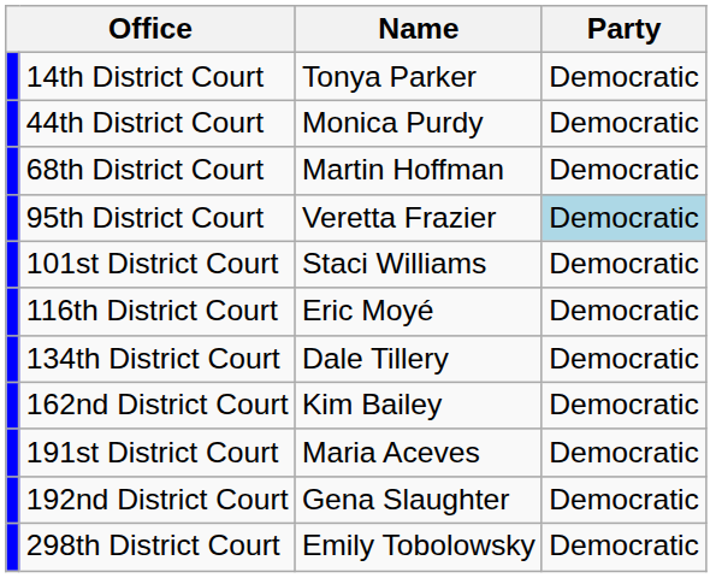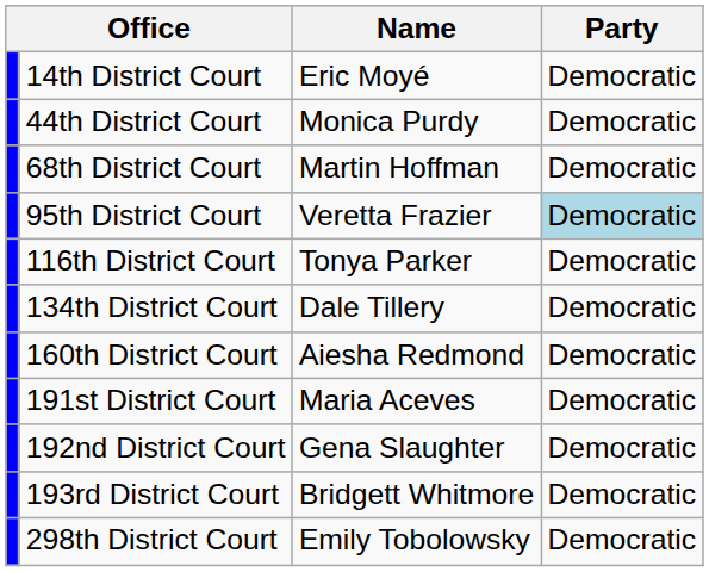14th District Court | Name: Tonya Parker -> Eric Moyé
- row: 101st District Court | Staci Williams | Democratic
116th District Court | Name: Eric Moyé -> Tonya Parker
+ row: 160th District Court | Aiesha Redmond | Democratic
- row: 162nd District Court | Kim Bailey | Democratic
+ row: 193rd District Court | Bridgett Whitmore | Democratic
